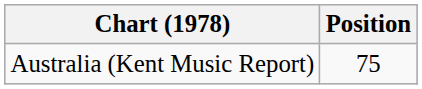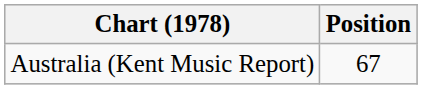Australia (Kent Music Report) | Position: 75 -> 67
